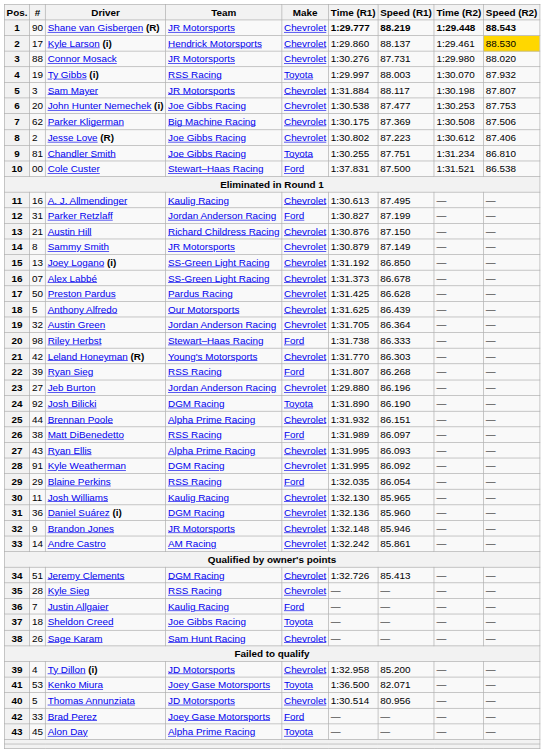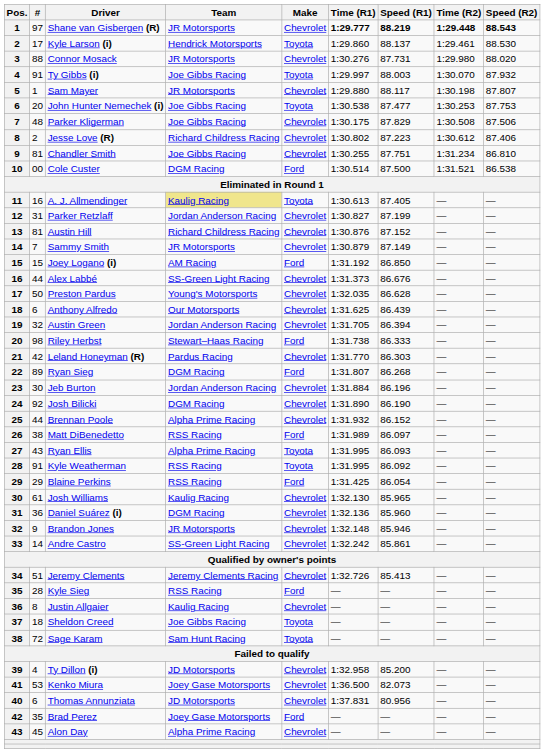Shane van Gisbergen (R) | #: 90 -> 97
Kyle Larson (i) | Make: Chevrolet -> Toyota
Kyle Larson (i) | Speed (R2): gold background -> no background
Ty Gibbs (i) | #: 19 -> 91
Ty Gibbs (i) | Team: RSS Racing -> Joe Gibbs Racing
Sam Mayer | #: 3 -> 1
Sam Mayer | Time (R1): 1:31.884 -> 1:29.880
John Hunter Nemechek (i) | Make: Chevrolet -> Toyota
Parker Kligerman | #: 62 -> 48
Parker Kligerman | Team: Big Machine Racing -> Joe Gibbs Racing
Parker Kligerman | Speed (R1): 87.369 -> 87.829
Jesse Love (R) | Team: Joe Gibbs Racing -> Richard Childress Racing
Chandler Smith | Make: Toyota -> Chevrolet
Cole Custer | Team: Stewart–Haas Racing -> DGM Racing
Cole Custer | Time (R1): 1:37.831 -> 1:30.514
A. J. Allmendinger | Team: no background -> khaki background
A. J. Allmendinger | Make: Chevrolet -> Toyota
A. J. Allmendinger | Speed (R1): 87.495 -> 87.405
Parker Retzlaff | Make: Ford -> Chevrolet
Austin Hill | #: 21 -> 81
Austin Hill | Speed (R1): 87.150 -> 87.152
Sammy Smith | #: 8 -> 7
Joey Logano (i) | #: 13 -> 15
Joey Logano (i) | Team: SS-Green Light Racing -> AM Racing
Joey Logano (i) | Make: Chevrolet -> Ford
Alex Labbé | #: 07 -> 44
Alex Labbé | Speed (R1): 86.678 -> 86.676
Preston Pardus | Team: Pardus Racing -> Young's Motorsports
Preston Pardus | Time (R1): 1:31.425 -> 1:32.035
Anthony Alfredo | #: 5 -> 6
Austin Green | Speed (R1): 86.364 -> 86.394
Leland Honeyman (R) | Team: Young's Motorsports -> Pardus Racing
Ryan Sieg | #: 39 -> 89
Ryan Sieg | Team: RSS Racing -> DGM Racing
Jeb Burton | #: 27 -> 30
Jeb Burton | Time (R1): 1:29.880 -> 1:31.884
Josh Bilicki | Make: Toyota -> Chevrolet
Brennan Poole | Speed (R1): 86.151 -> 86.152
Ryan Ellis | Make: Chevrolet -> Toyota
Kyle Weatherman | Team: DGM Racing -> RSS Racing
Kyle Weatherman | Make: Chevrolet -> Toyota
Blaine Perkins | Time (R1): 1:32.035 -> 1:31.425
Josh Williams | #: 11 -> 61
Andre Castro | Team: AM Racing -> SS-Green Light Racing
Jeremy Clements | Team: DGM Racing -> Jeremy Clements Racing
Kyle Sieg | Make: Chevrolet -> Ford
Justin Allgaier | #: 7 -> 8
Justin Allgaier | Make: Ford -> Chevrolet
Sage Karam | #: 26 -> 72
Sage Karam | Make: Chevrolet -> Toyota
Kenko Miura | Make: Toyota -> Chevrolet
Kenko Miura | Speed (R1): 82.071 -> 82.073
Thomas Annunziata | #: 5 -> 6
Thomas Annunziata | Time (R1): 1:30.514 -> 1:37.831
Brad Perez | #: 33 -> 35
Alon Day | Make: Toyota -> Chevrolet
